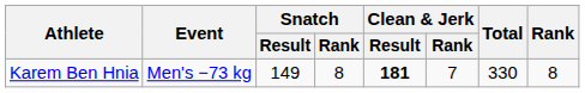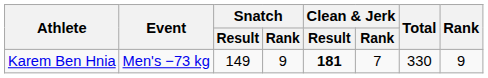Karem Ben Hnia | Snatch / Rank: 8 -> 9
Karem Ben Hnia | Rank: 8 -> 9
